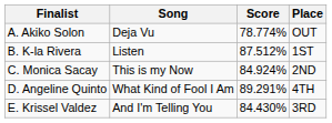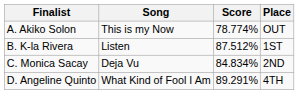A. Akiko Solon | Song: Deja Vu -> This is my Now
C. Monica Sacay | Song: This is my Now -> Deja Vu
C. Monica Sacay | Score: 84.924% -> 84.834%
- row: E. Krissel Valdez | And I'm Telling You | 84.430% | 3RD
